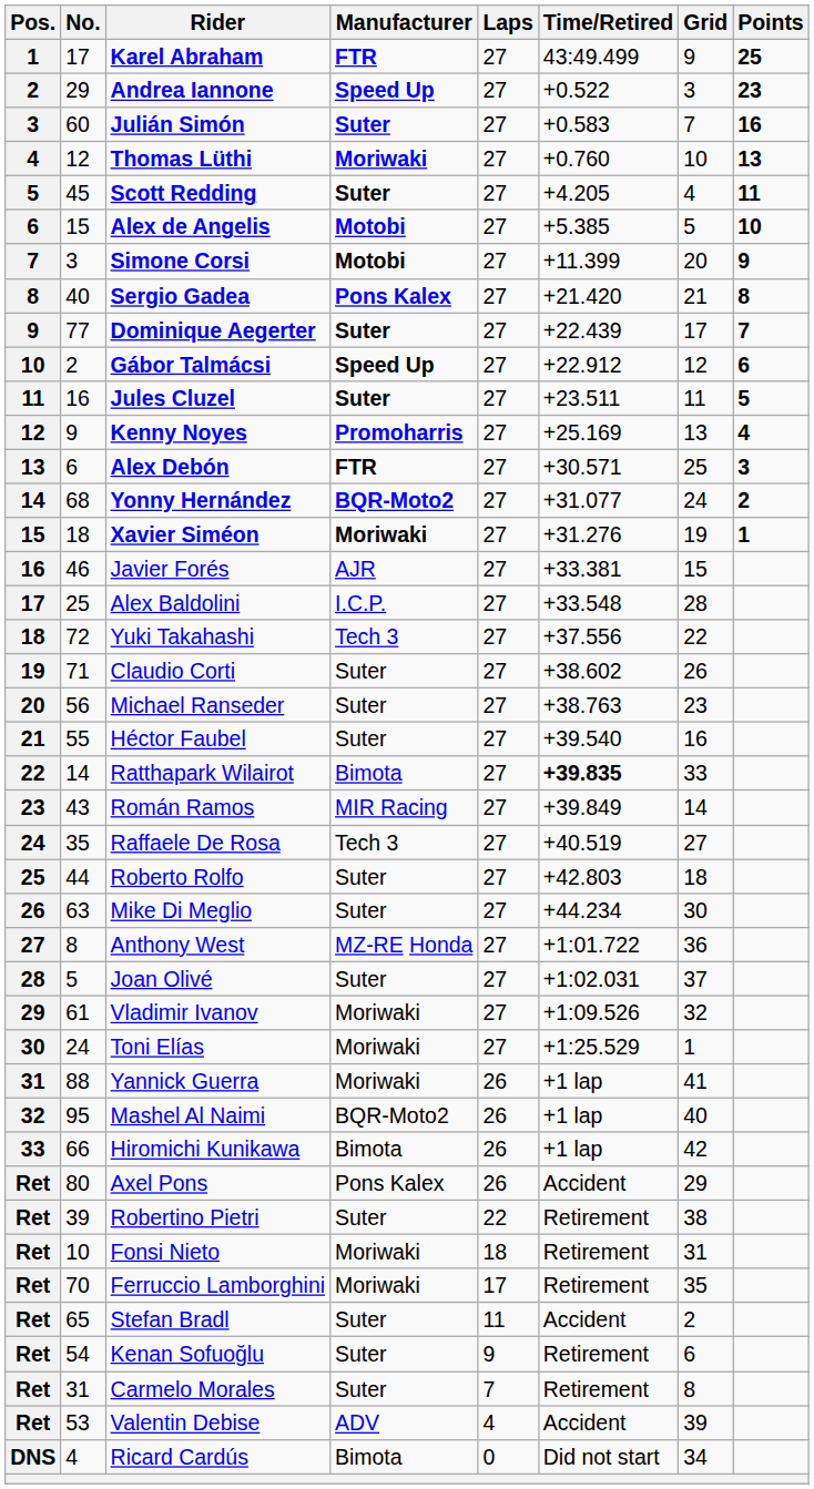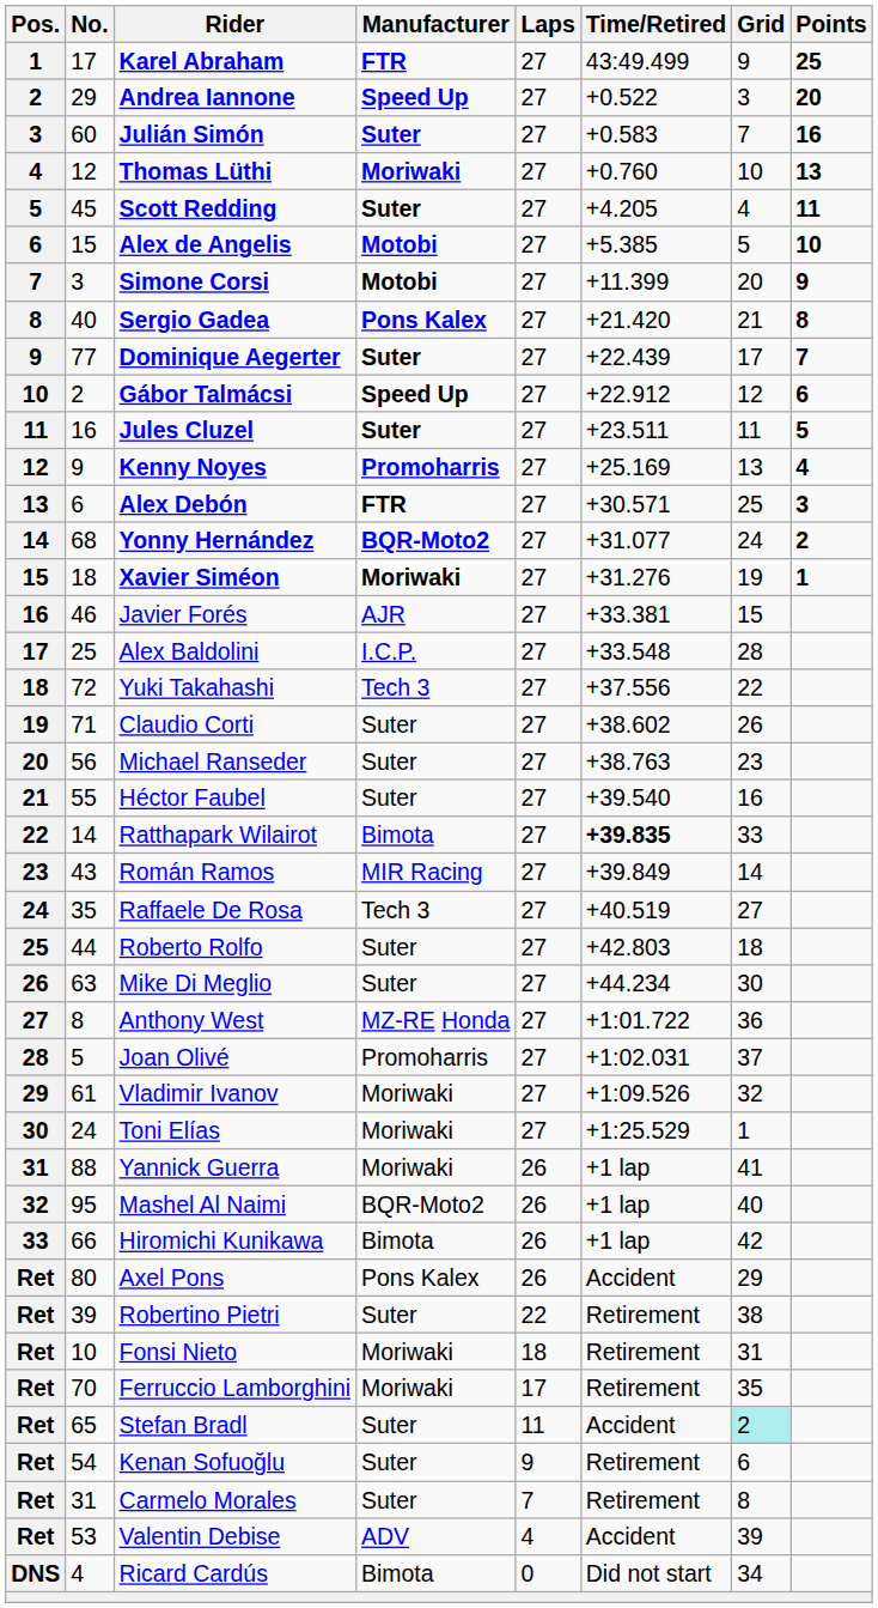Andrea Iannone | Points: 23 -> 20
Joan Olivé | Manufacturer: Suter -> Promoharris
Stefan Bradl | Grid: no background -> paleturquoise background
